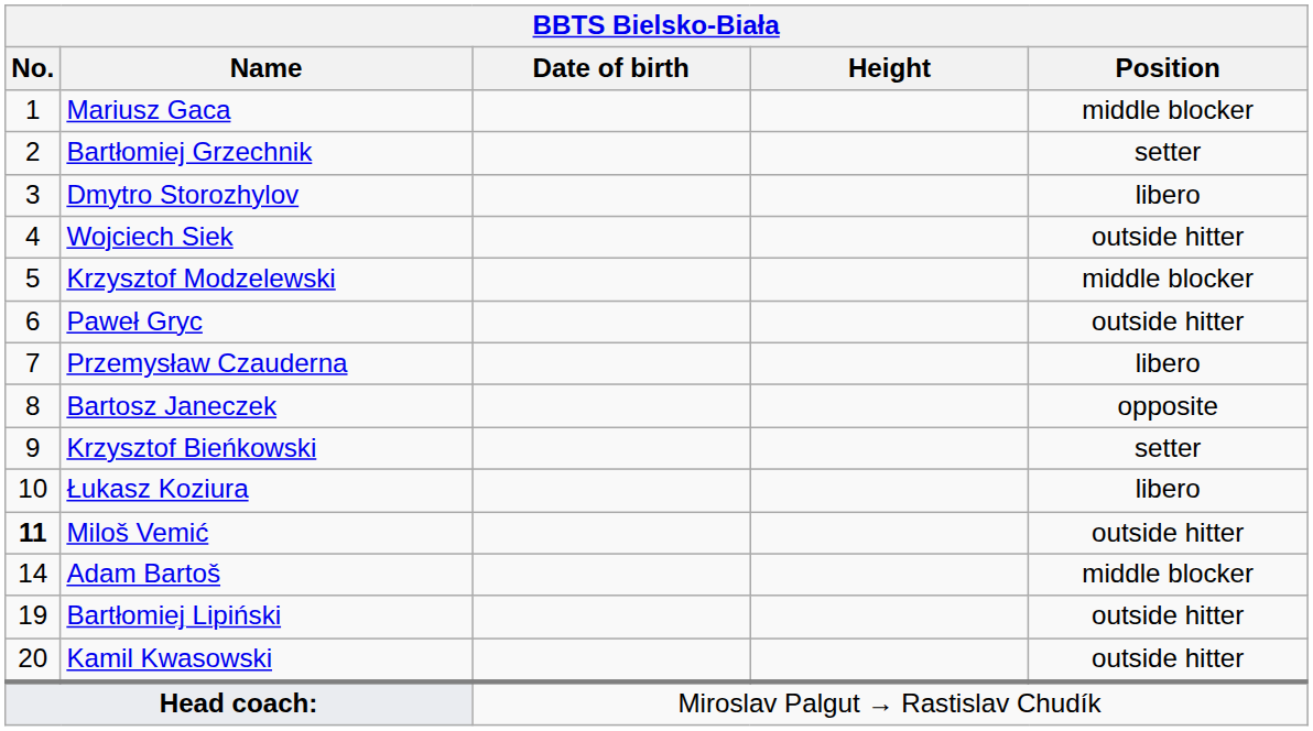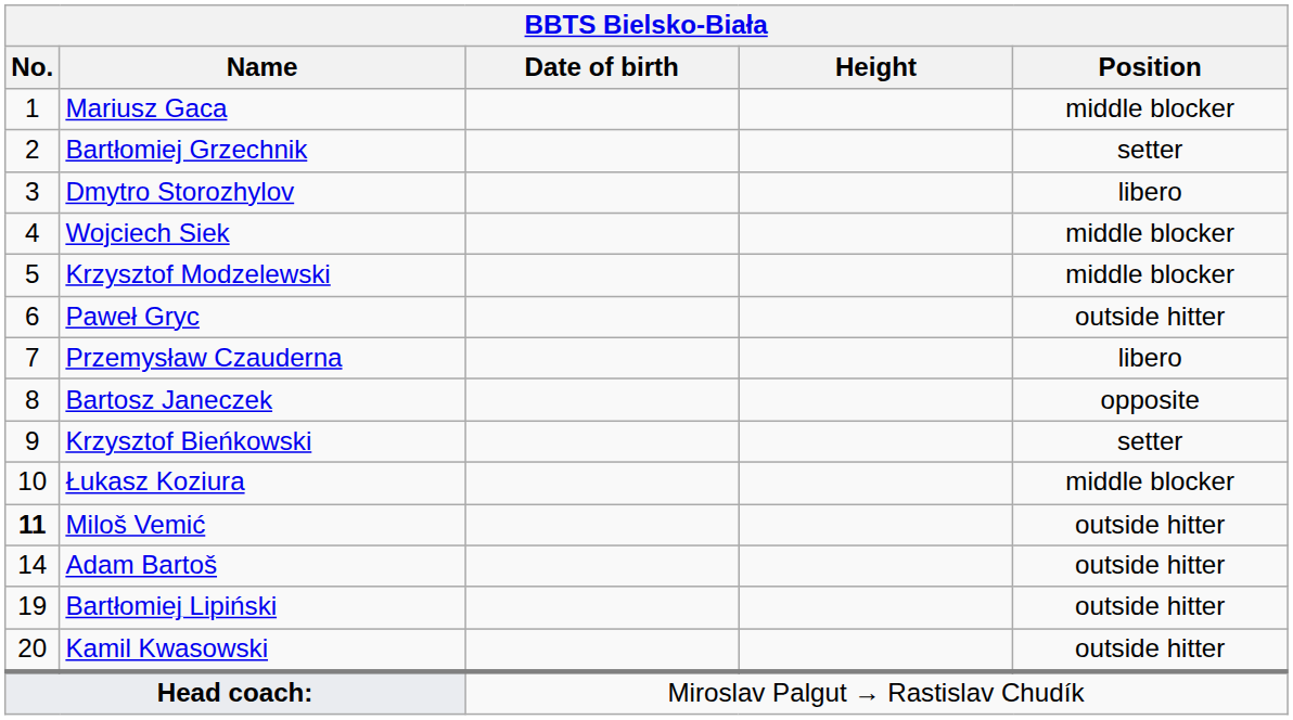Wojciech Siek | Position: outside hitter -> middle blocker
Łukasz Koziura | Position: libero -> middle blocker
Adam Bartoš | Position: middle blocker -> outside hitter
